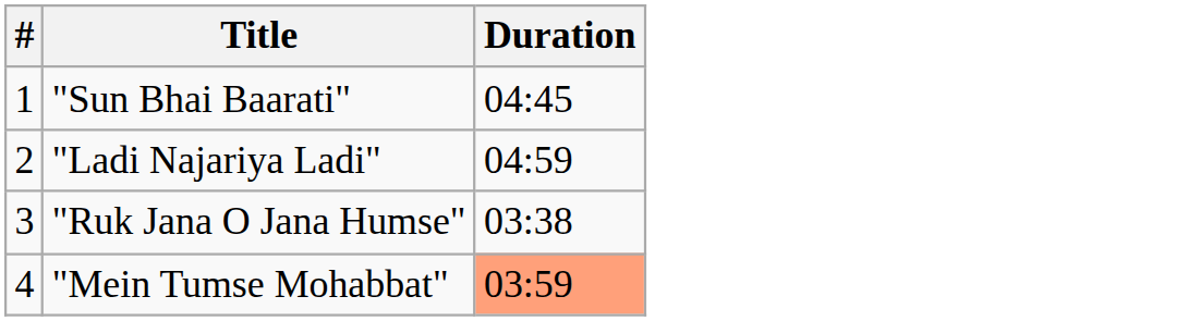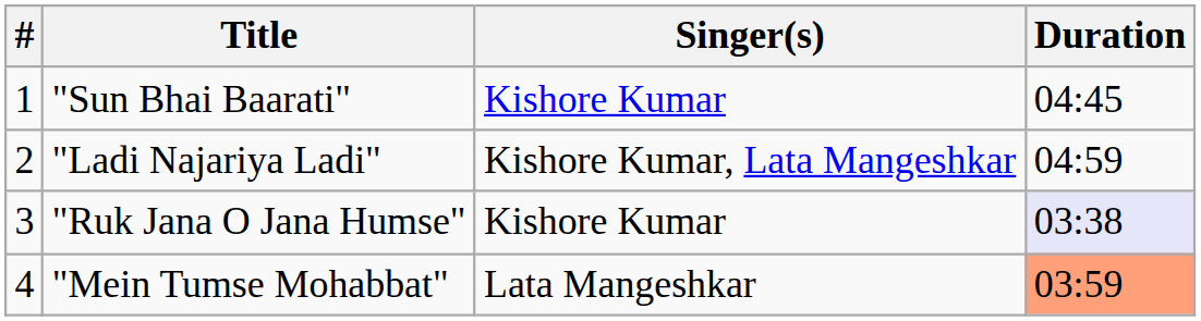+ column: Singer(s) | Kishore Kumar | Kishore Kumar, Lata Mangeshkar | Kishore Kumar | Lata Mangeshkar
"Ruk Jana O Jana Humse" | Duration: no background -> lavender background
